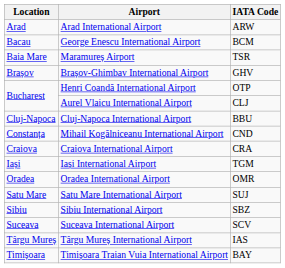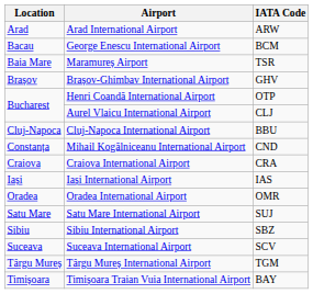Iași International Airport | IATA Code: TGM -> IAS
Târgu Mureș International Airport | IATA Code: IAS -> TGM
